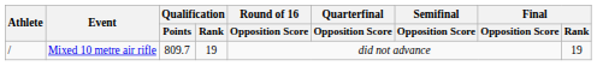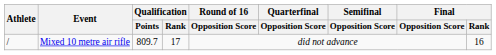Mixed 10 metre air rifle | Qualification / Rank: 19 -> 17
Mixed 10 metre air rifle | Final / Rank: 19 -> 16
